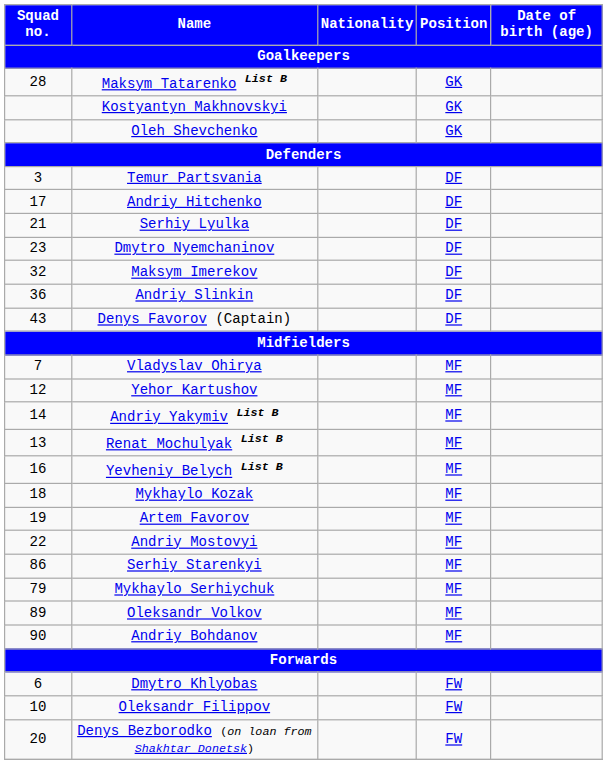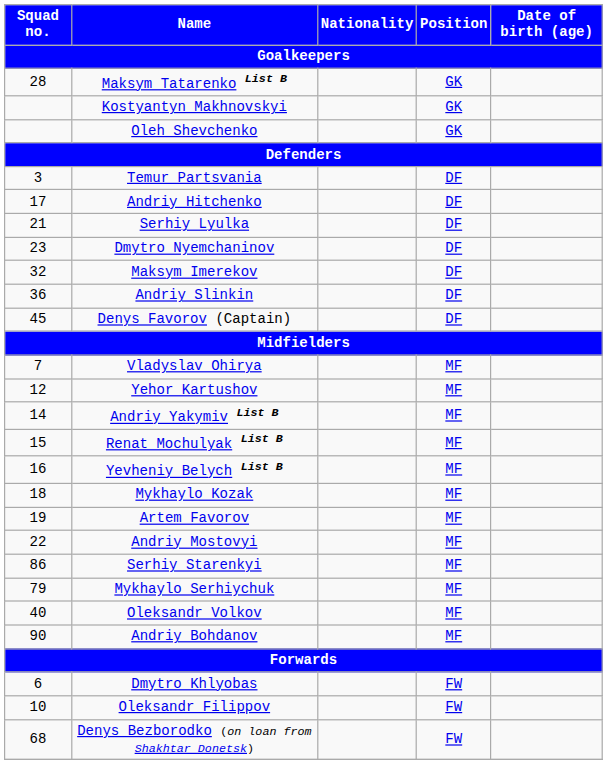Denys Favorov (Captain) | Squad no. / Goalkeepers: 43 -> 45
Renat Mochulyak List B | Squad no. / Goalkeepers: 13 -> 15
Oleksandr Volkov | Squad no. / Goalkeepers: 89 -> 40
Denys Bezborodko (on loan from Shakhtar Donetsk) | Squad no. / Goalkeepers: 20 -> 68
